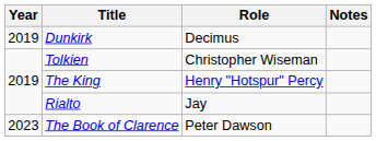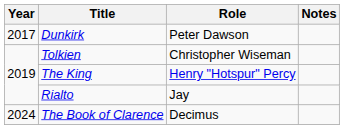Dunkirk | Year: 2019 -> 2017
Dunkirk | Role: Decimus -> Peter Dawson
The Book of Clarence | Year: 2023 -> 2024
The Book of Clarence | Role: Peter Dawson -> Decimus
